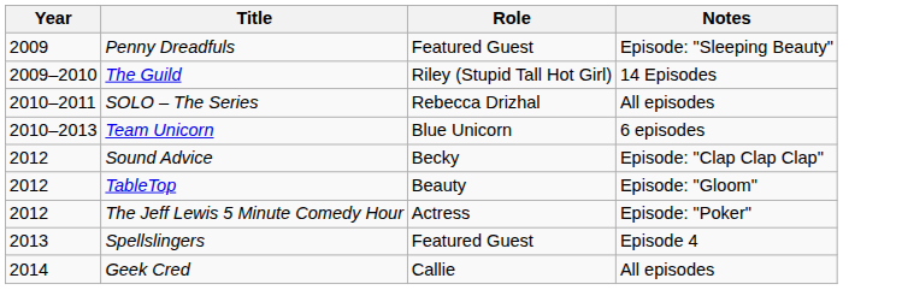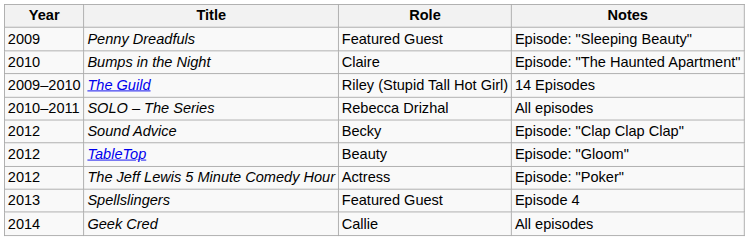+ row: 2010 | Bumps in the Night | Claire | Episode: "The Haunted Apartment"
- row: 2010–2013 | Team Unicorn | Blue Unicorn | 6 episodes
